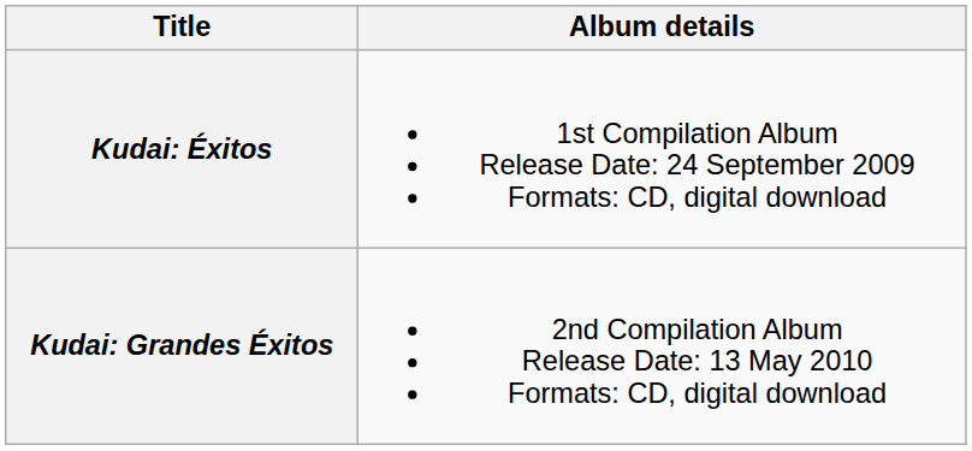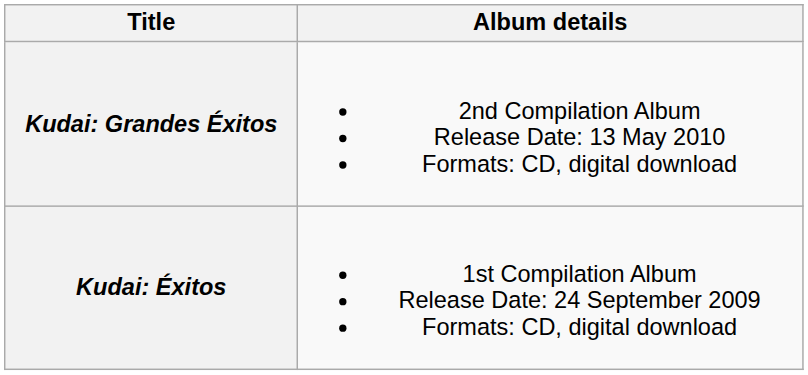rows swapped: Kudai: Éxitos <-> Kudai: Grandes Éxitos
